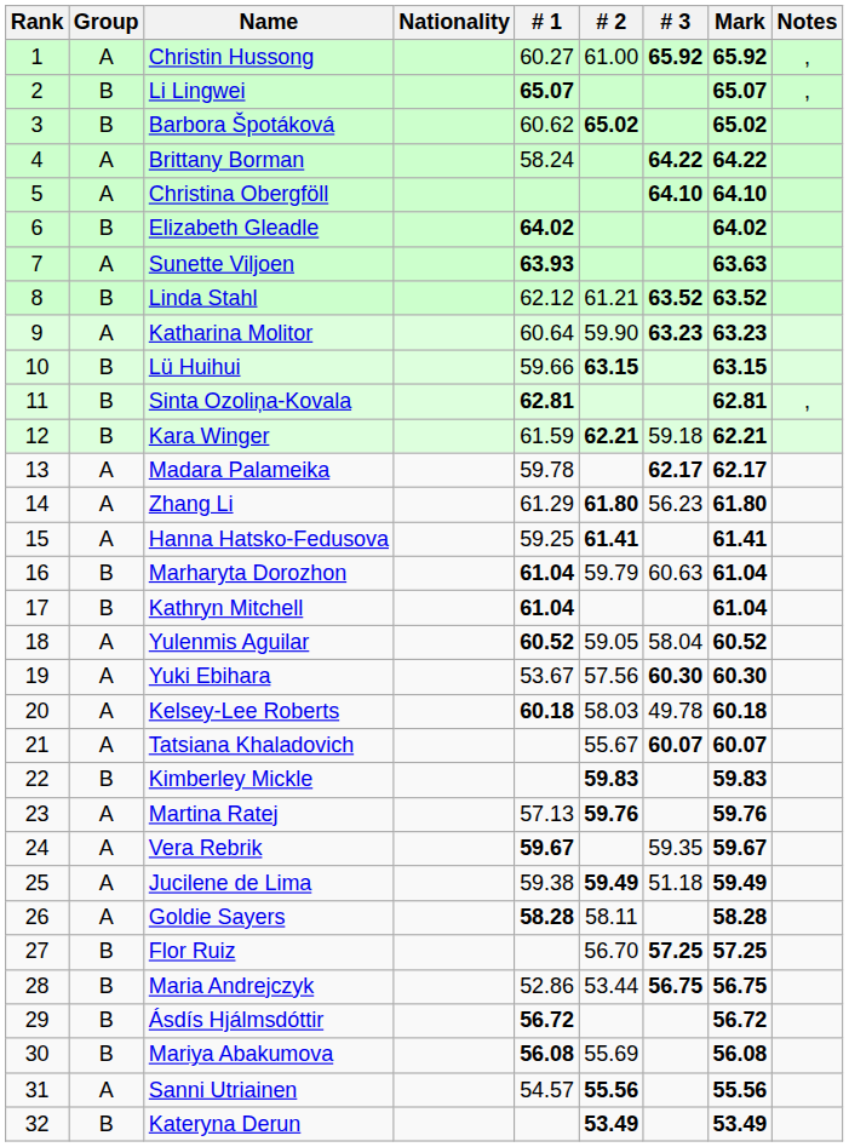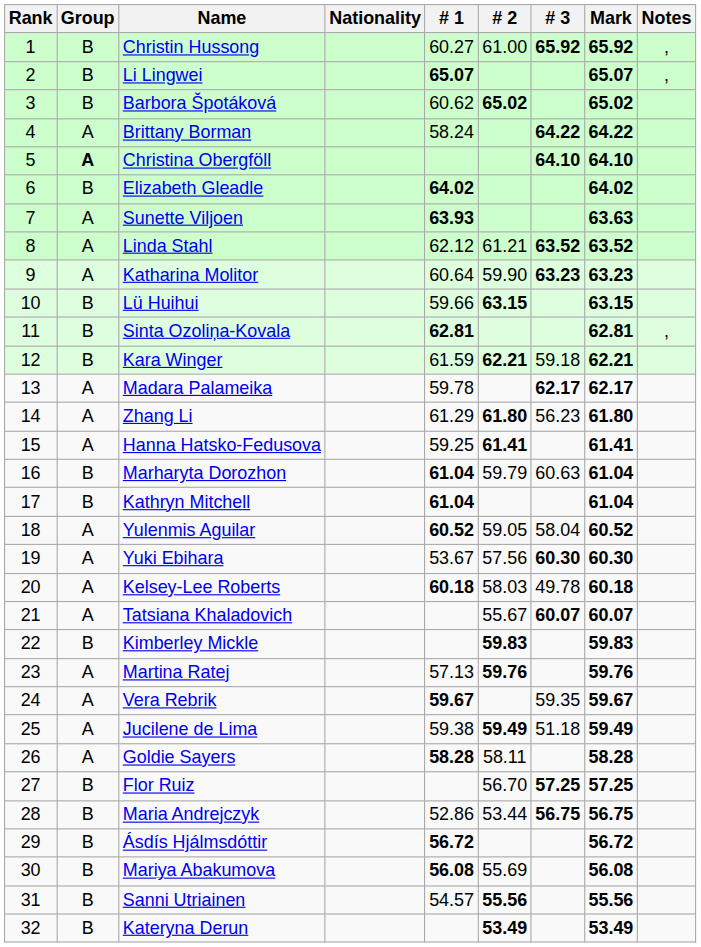Christin Hussong | Group: A -> B
Christina Obergföll | Group: normal -> bold
Linda Stahl | Group: B -> A
Sanni Utriainen | Group: A -> B
